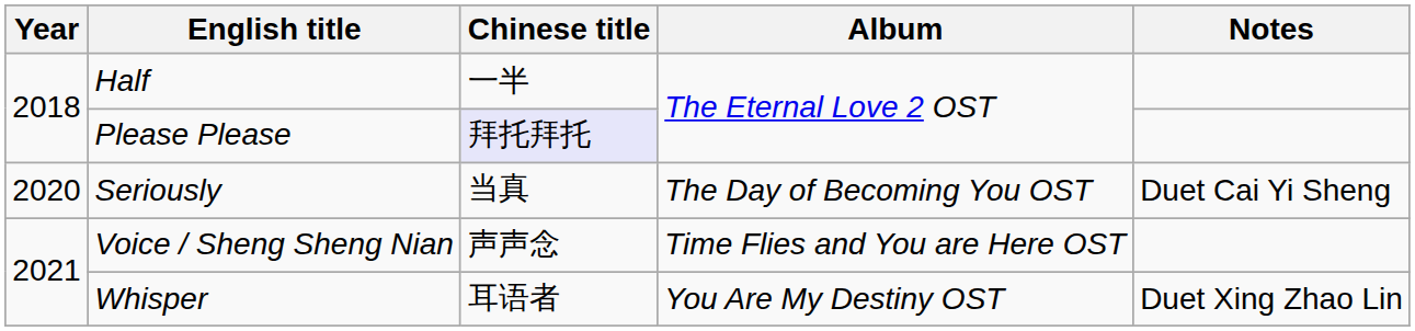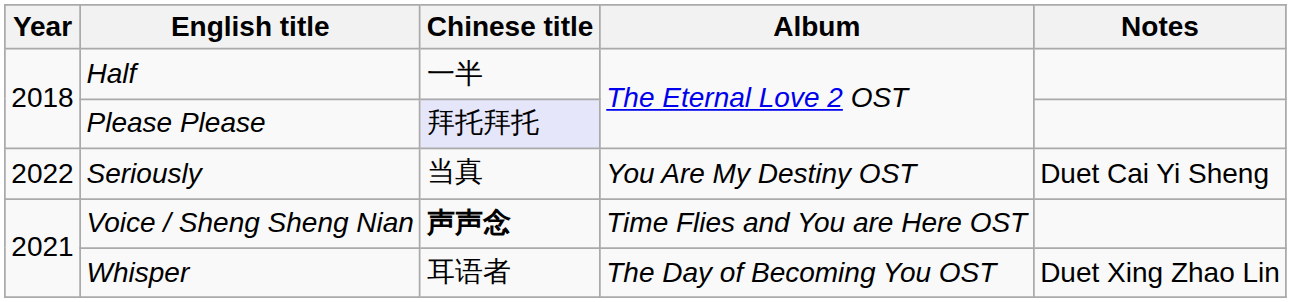Seriously | Year: 2020 -> 2022
Seriously | Album: The Day of Becoming You OST -> You Are My Destiny OST
Voice / Sheng Sheng Nian | Chinese title: normal -> bold
Whisper | Album: You Are My Destiny OST -> The Day of Becoming You OST
